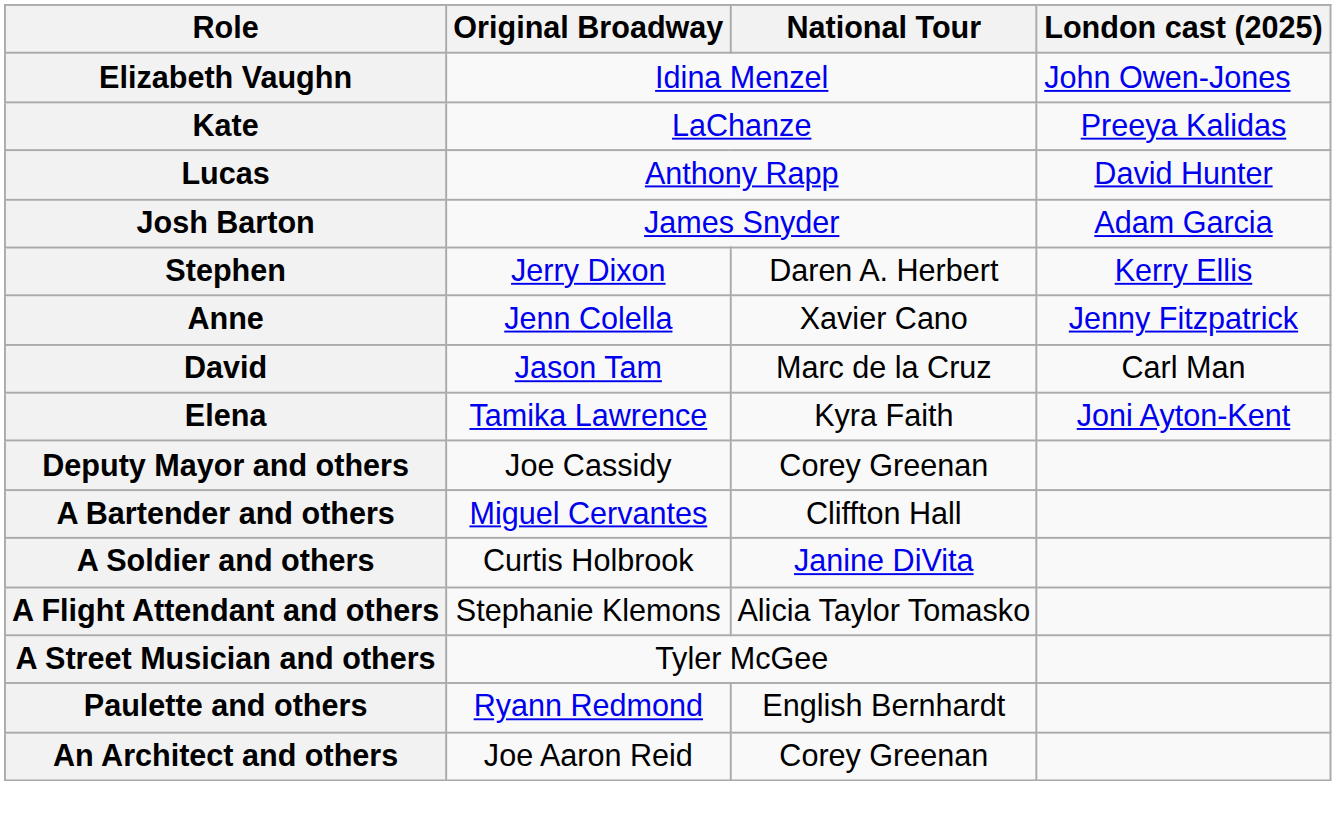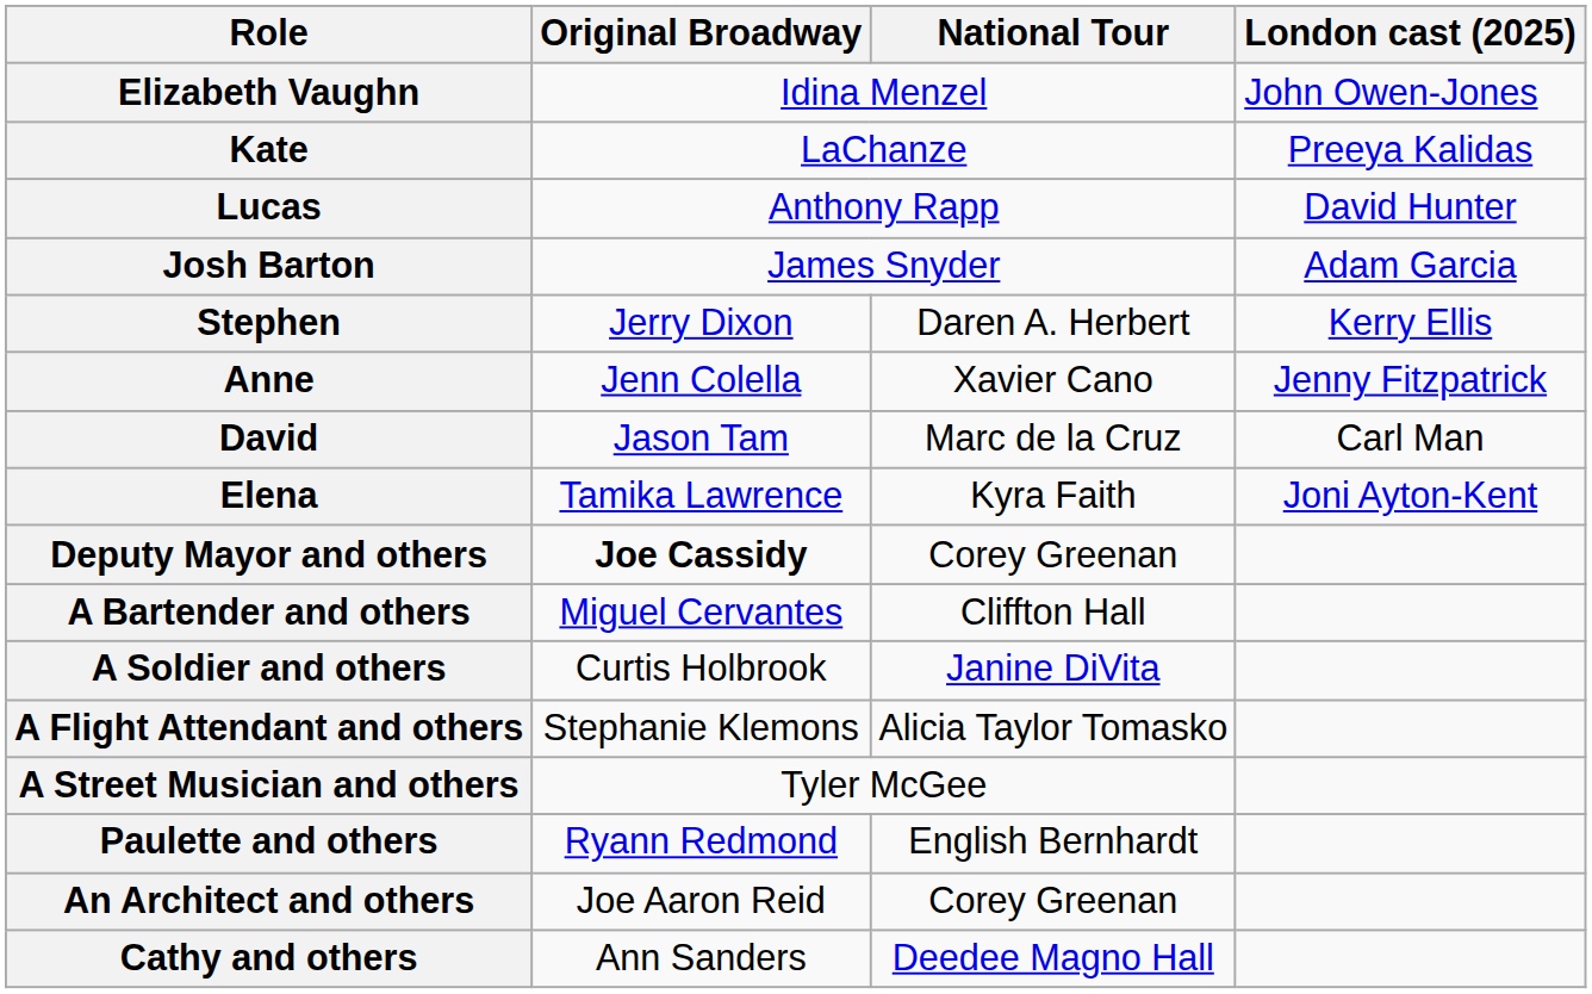Deputy Mayor and others | Original Broadway: normal -> bold
+ row: Cathy and others | Ann Sanders | Deedee Magno Hall
